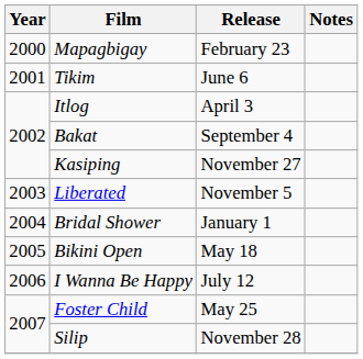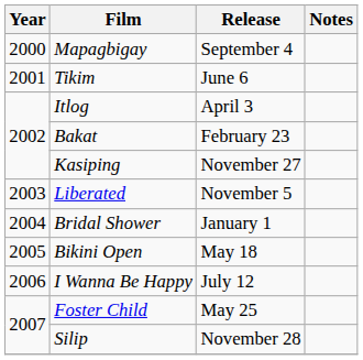Mapagbigay | Release: February 23 -> September 4
Bakat | Release: September 4 -> February 23
